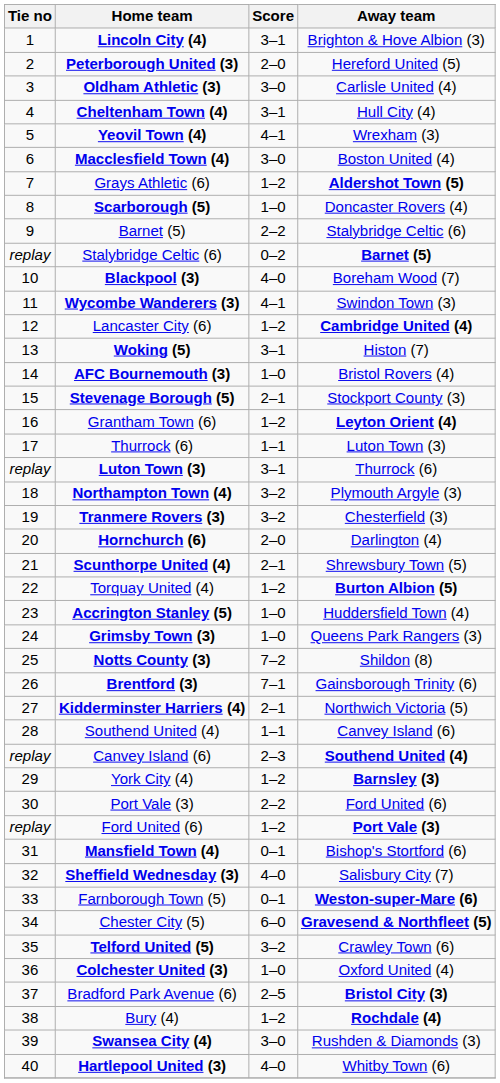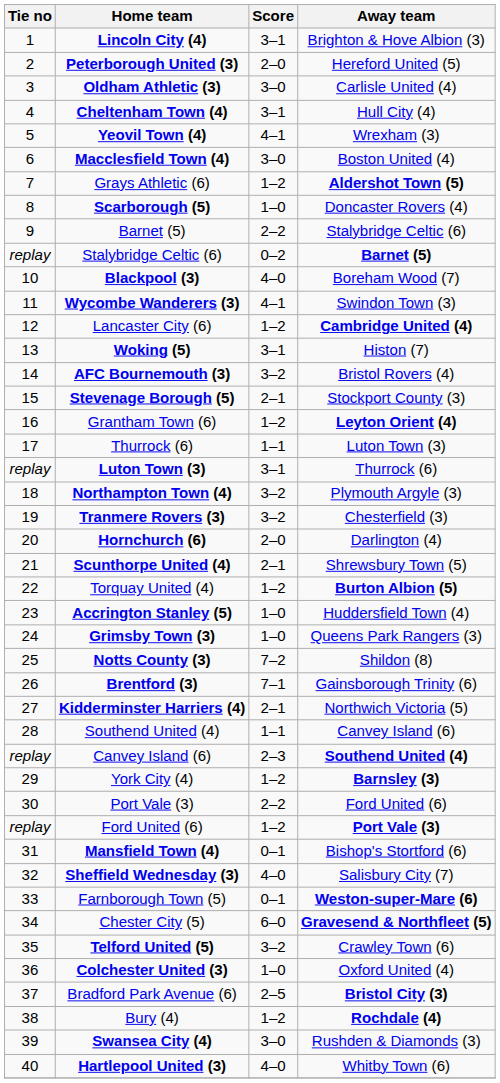AFC Bournemouth (3) | Score: 1–0 -> 3–2
